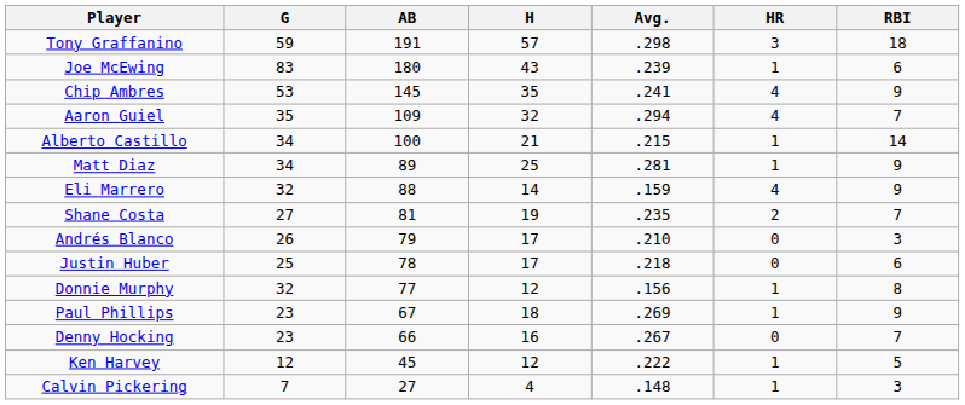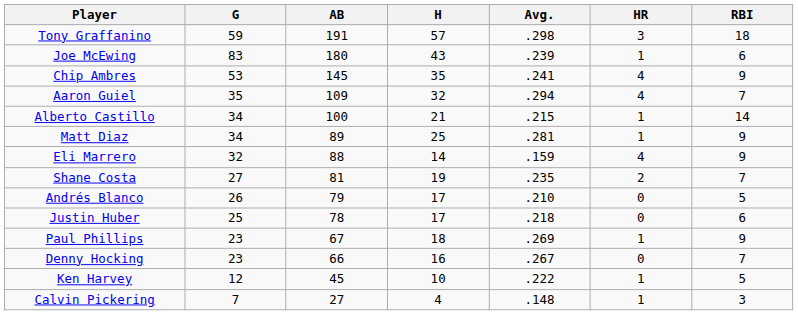Andrés Blanco | RBI: 3 -> 5
- row: Donnie Murphy | 32 | 77 | 12 | .156 | 1 | 8
Ken Harvey | H: 12 -> 10
